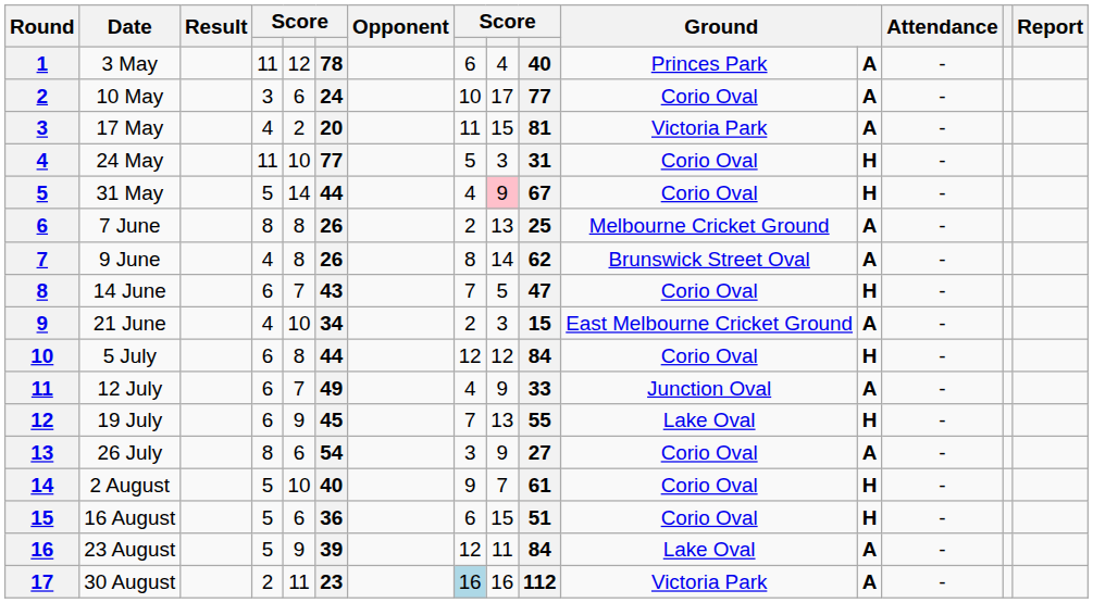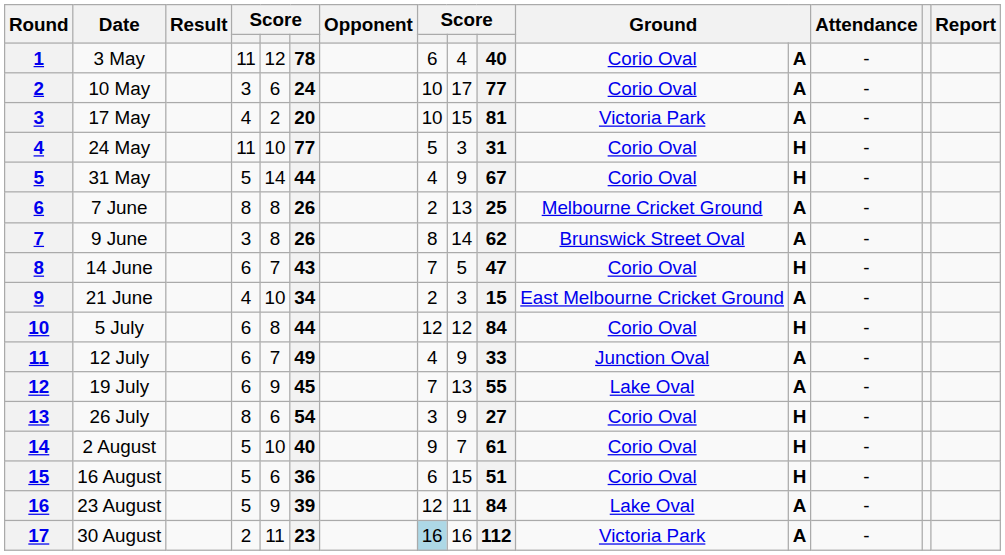3 May | column 11: Princes Park -> Corio Oval
17 May | column 8: 11 -> 10
31 May | column 9: pink background -> no background
9 June | column 4: 4 -> 3
19 July | column 12: H -> A
26 July | column 12: A -> H
